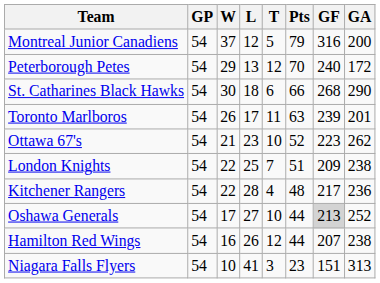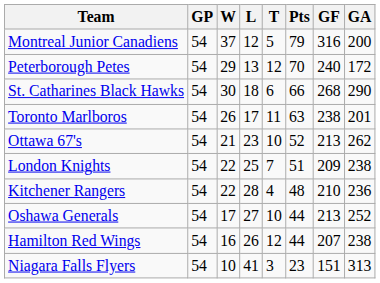Toronto Marlboros | GF: 239 -> 238
Ottawa 67's | GF: 223 -> 213
Kitchener Rangers | GF: 217 -> 210
Oshawa Generals | GF: lightgrey background -> no background
